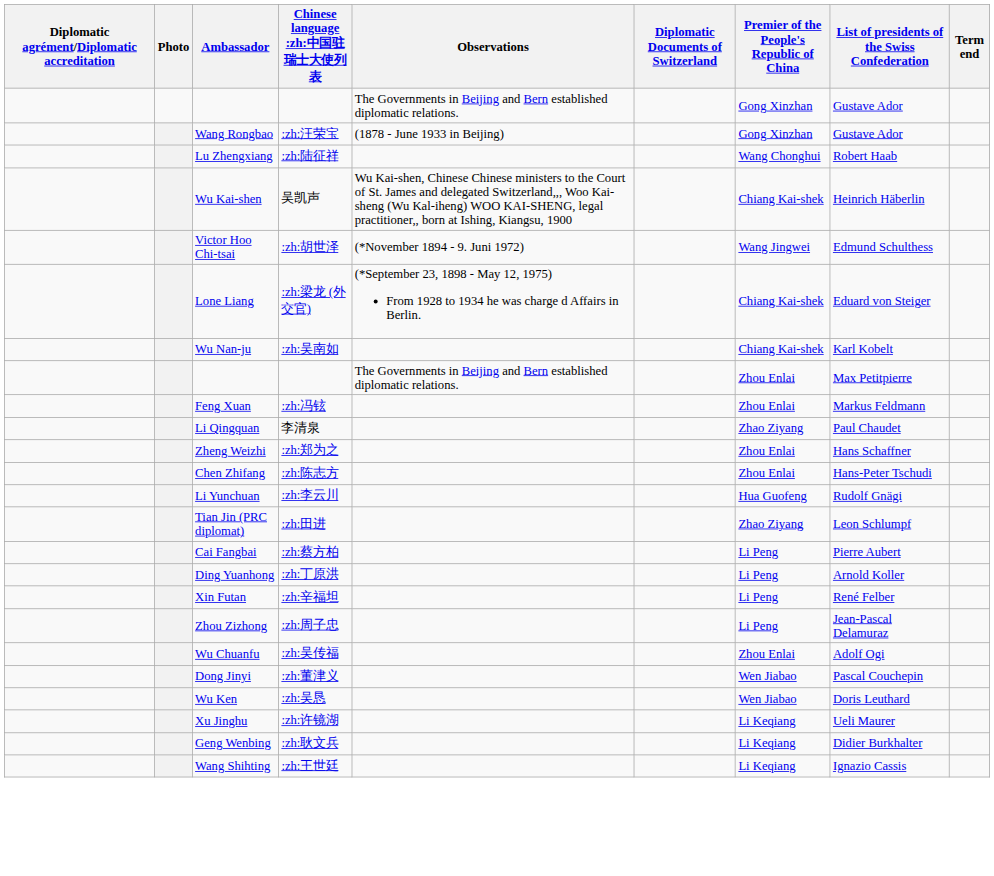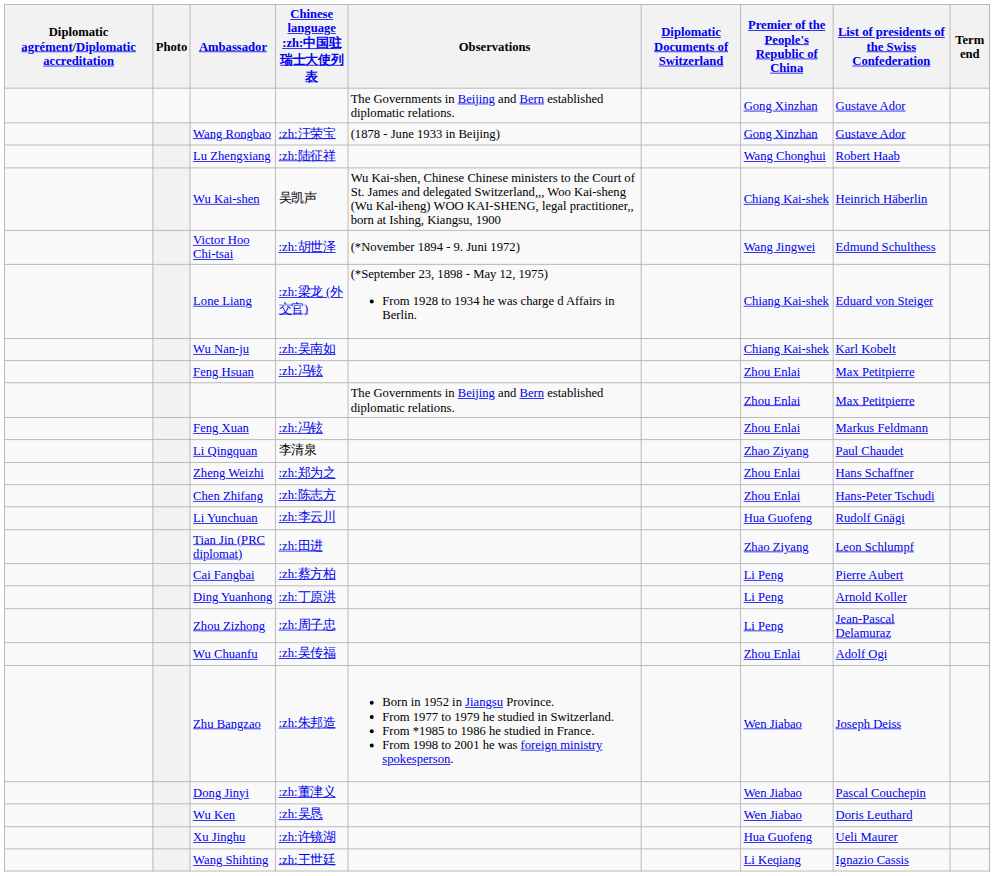+ row: Feng Hsuan | :zh:冯铉 | Zhou Enlai | Max Petitpierre
- row: Xin Futan | :zh:辛福坦 | Li Peng | René Felber
+ row: Zhu Bangzao | :zh:朱邦造 | Born in 1952 in Jiangsu Province. From 1977 to 1979 he studied in Switzerland. From *1985 to 1986 he studied in France. From 1998 to 2001 he was foreign ministry spokesperson. | Wen Jiabao | Joseph Deiss
Xu Jinghu | Premier of the People's Republic of China: Li Keqiang -> Hua Guofeng
- row: Geng Wenbing | :zh:耿文兵 | Li Keqiang | Didier Burkhalter
